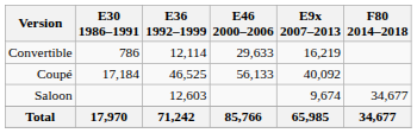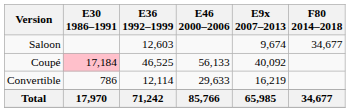rows swapped: Saloon <-> Convertible
Coupé | E30 1986–1991: no background -> pink background
